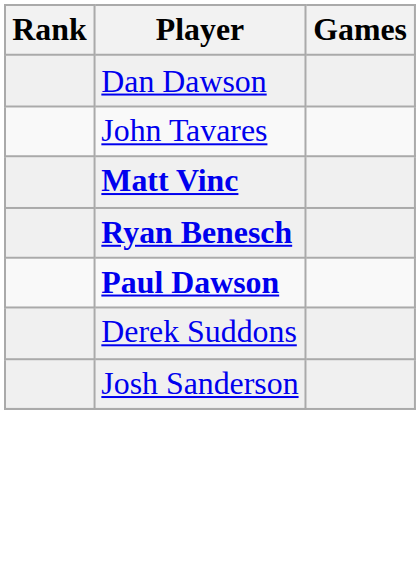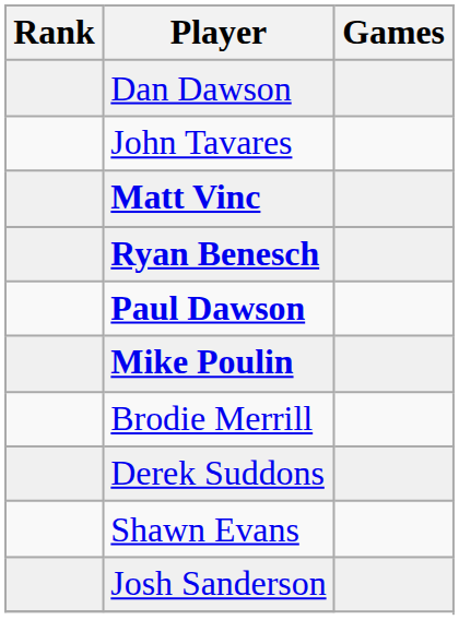+ row: Mike Poulin
+ row: Brodie Merrill
+ row: Shawn Evans
